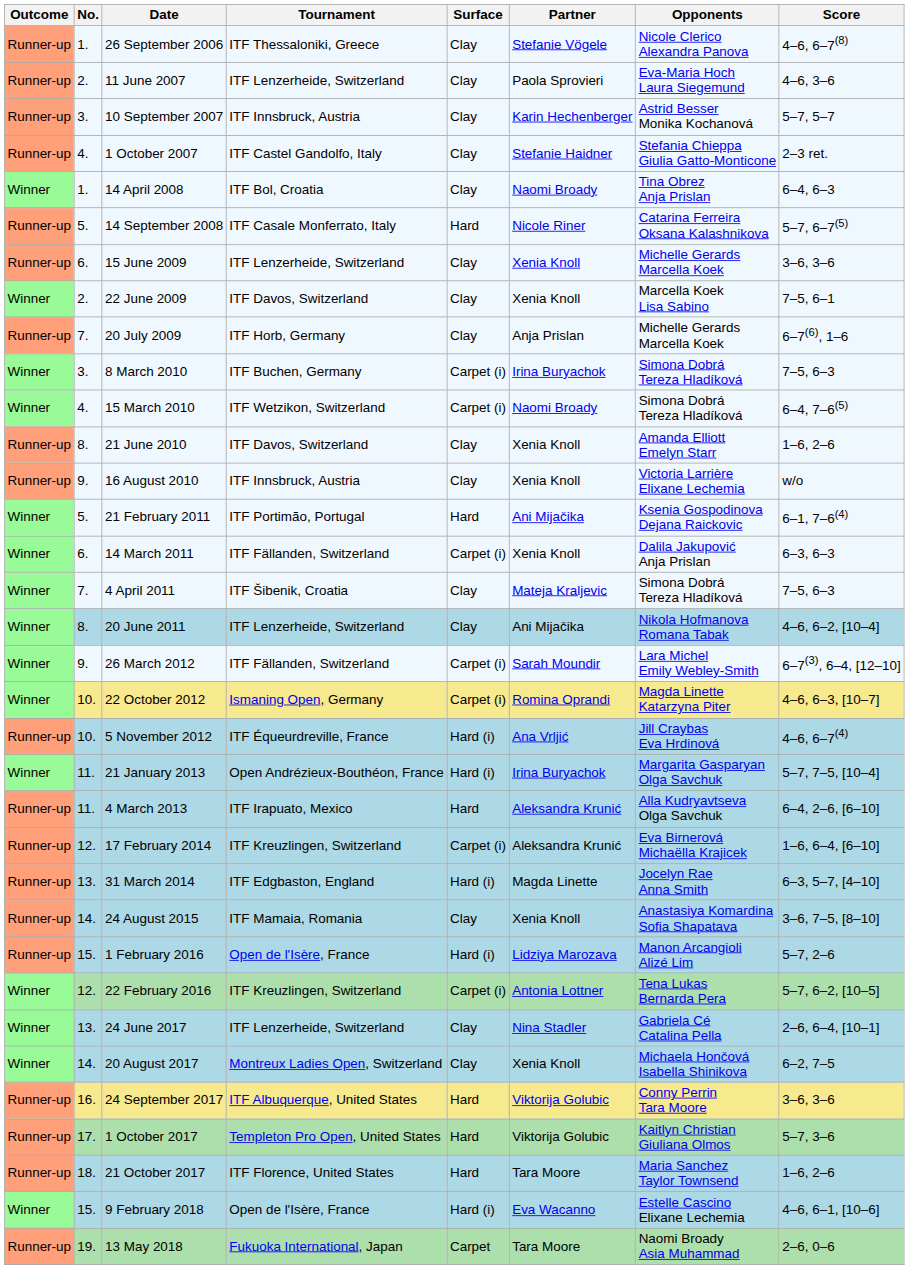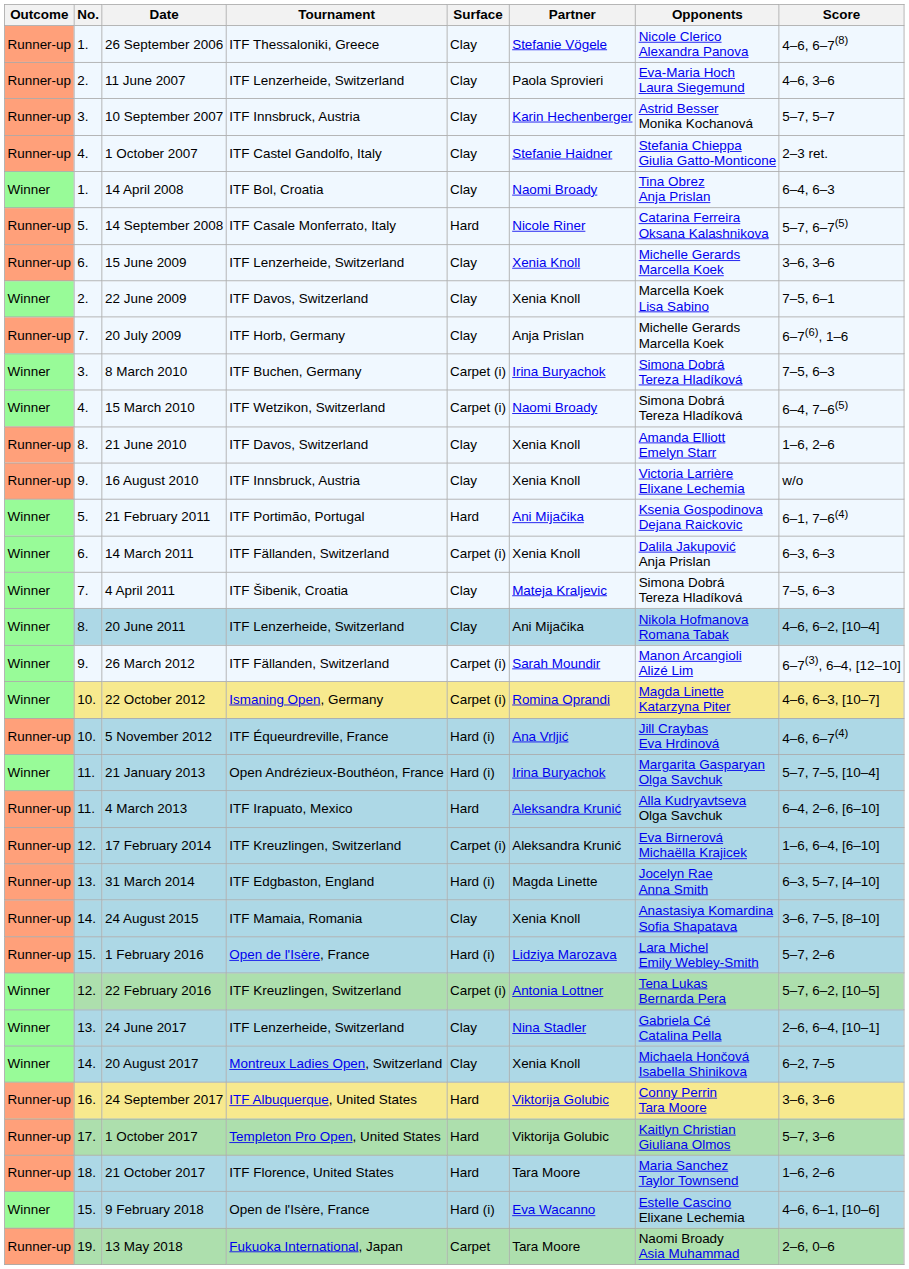26 March 2012 | Opponents: Lara Michel Emily Webley-Smith -> Manon Arcangioli Alizé Lim
1 February 2016 | Opponents: Manon Arcangioli Alizé Lim -> Lara Michel Emily Webley-Smith
